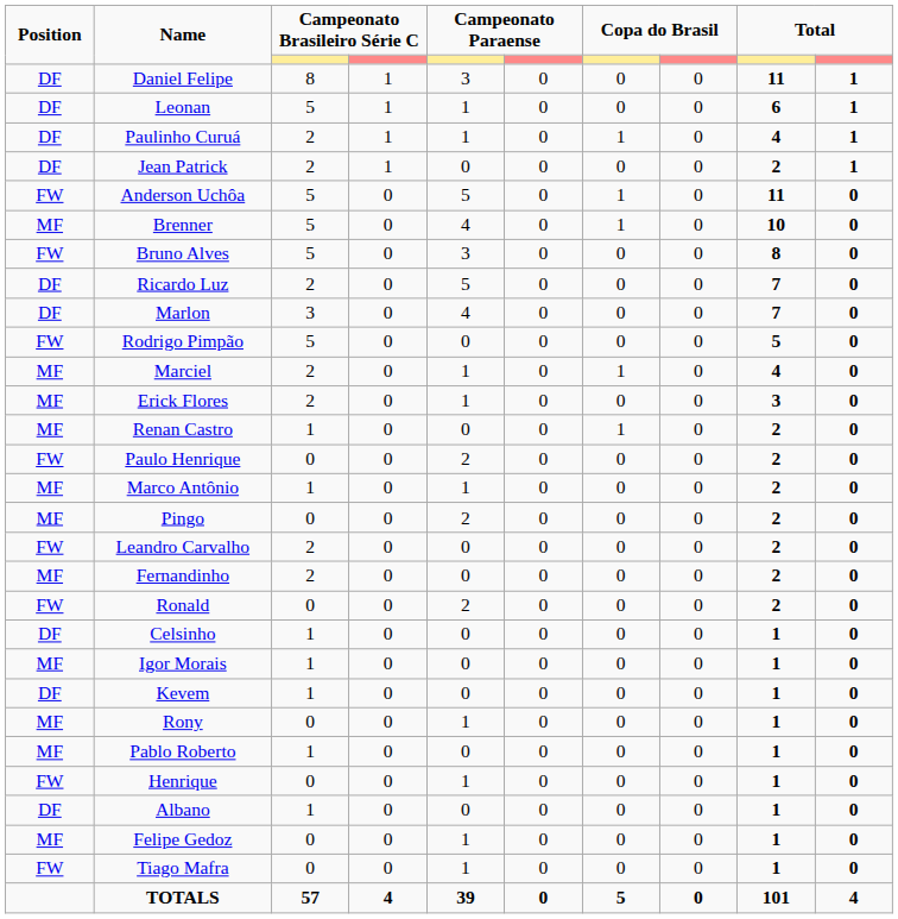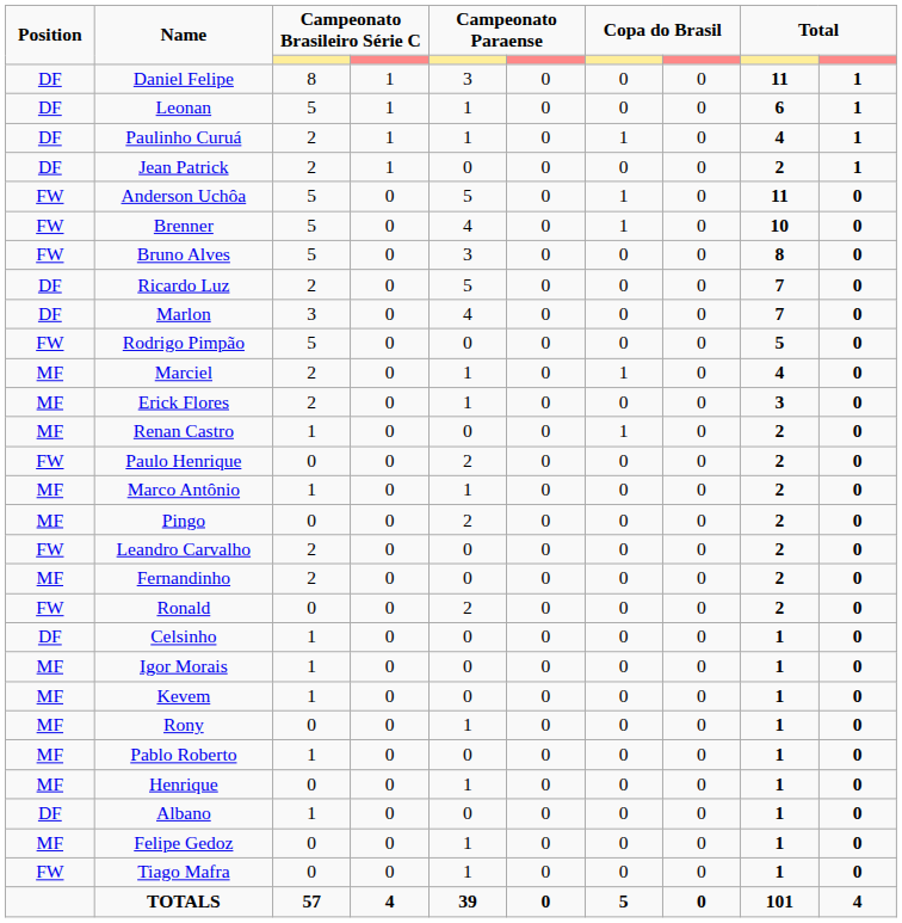Brenner | Position: MF -> FW
Kevem | Position: DF -> MF
Henrique | Position: FW -> MF
